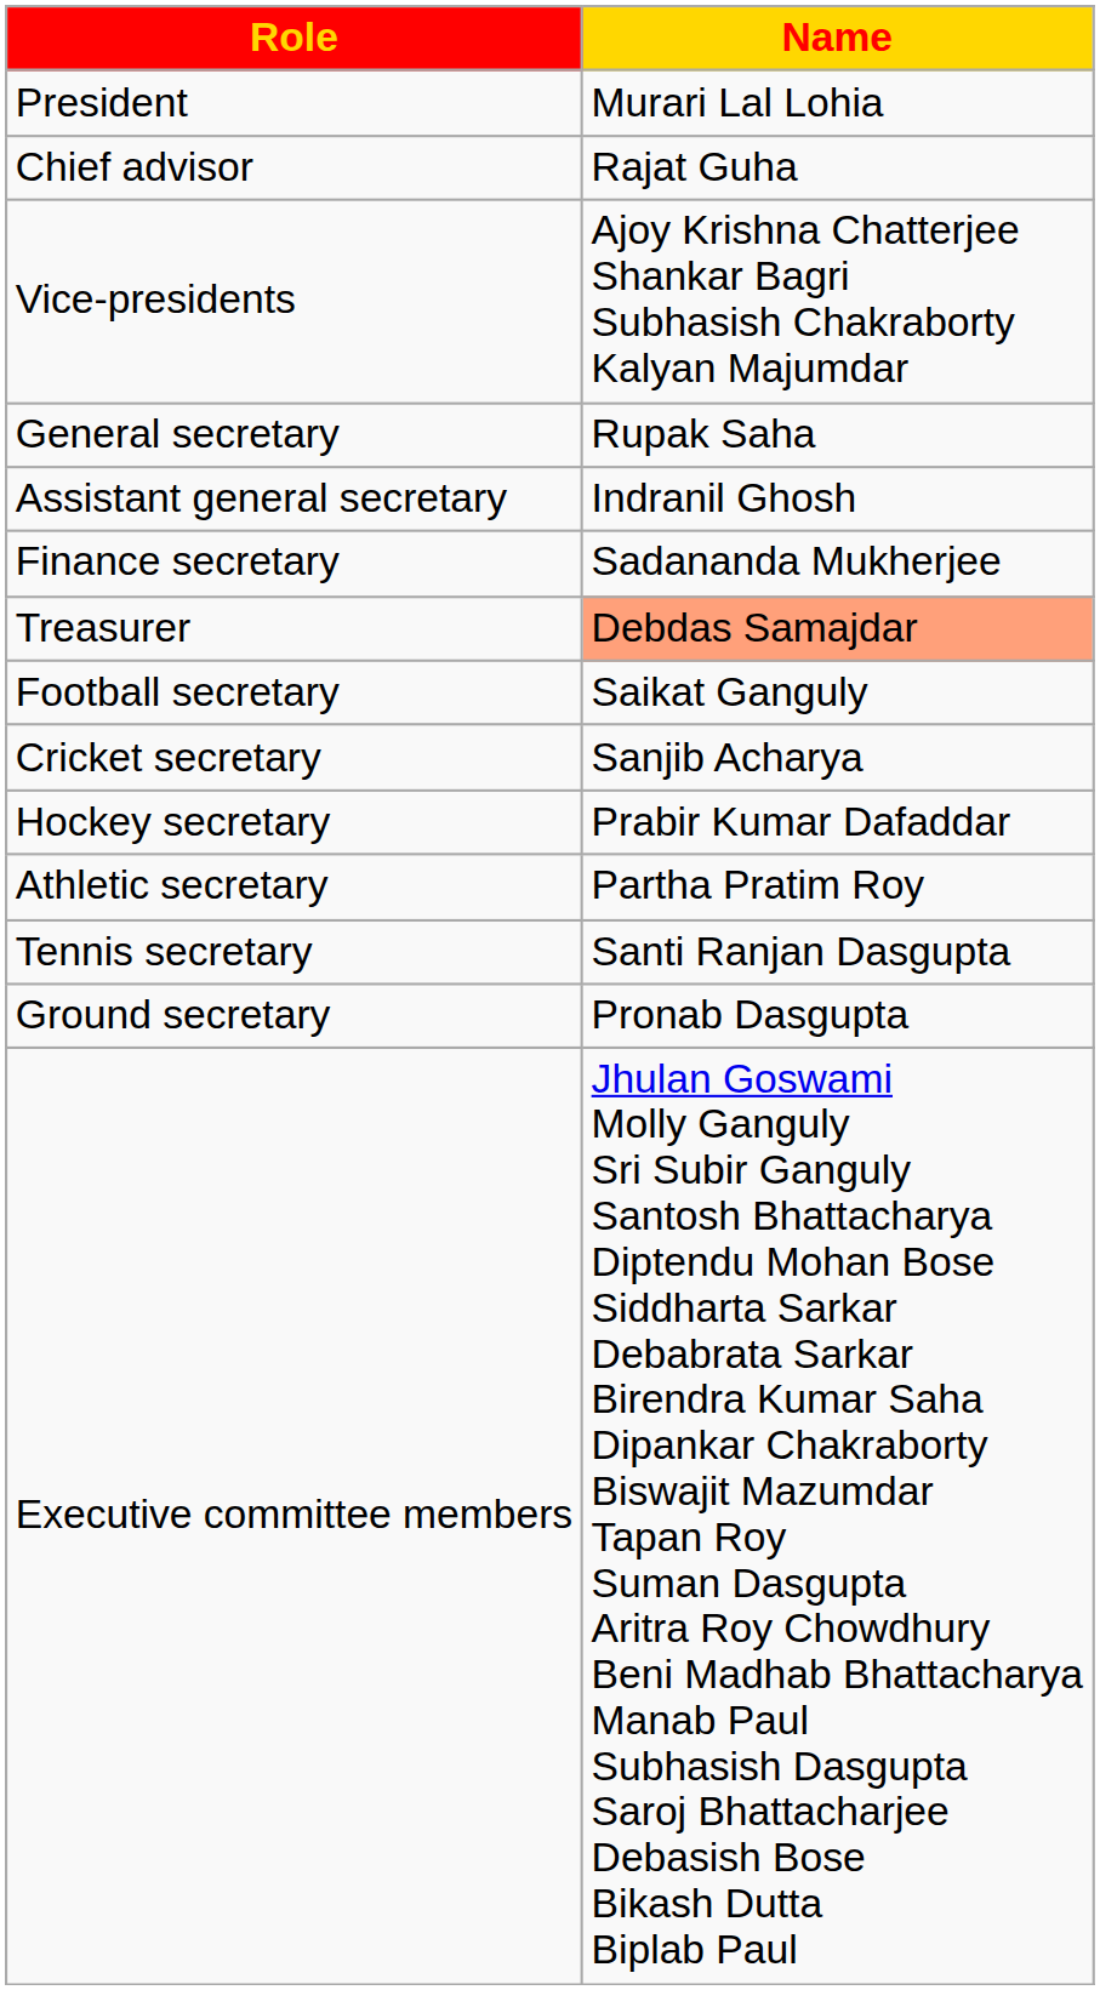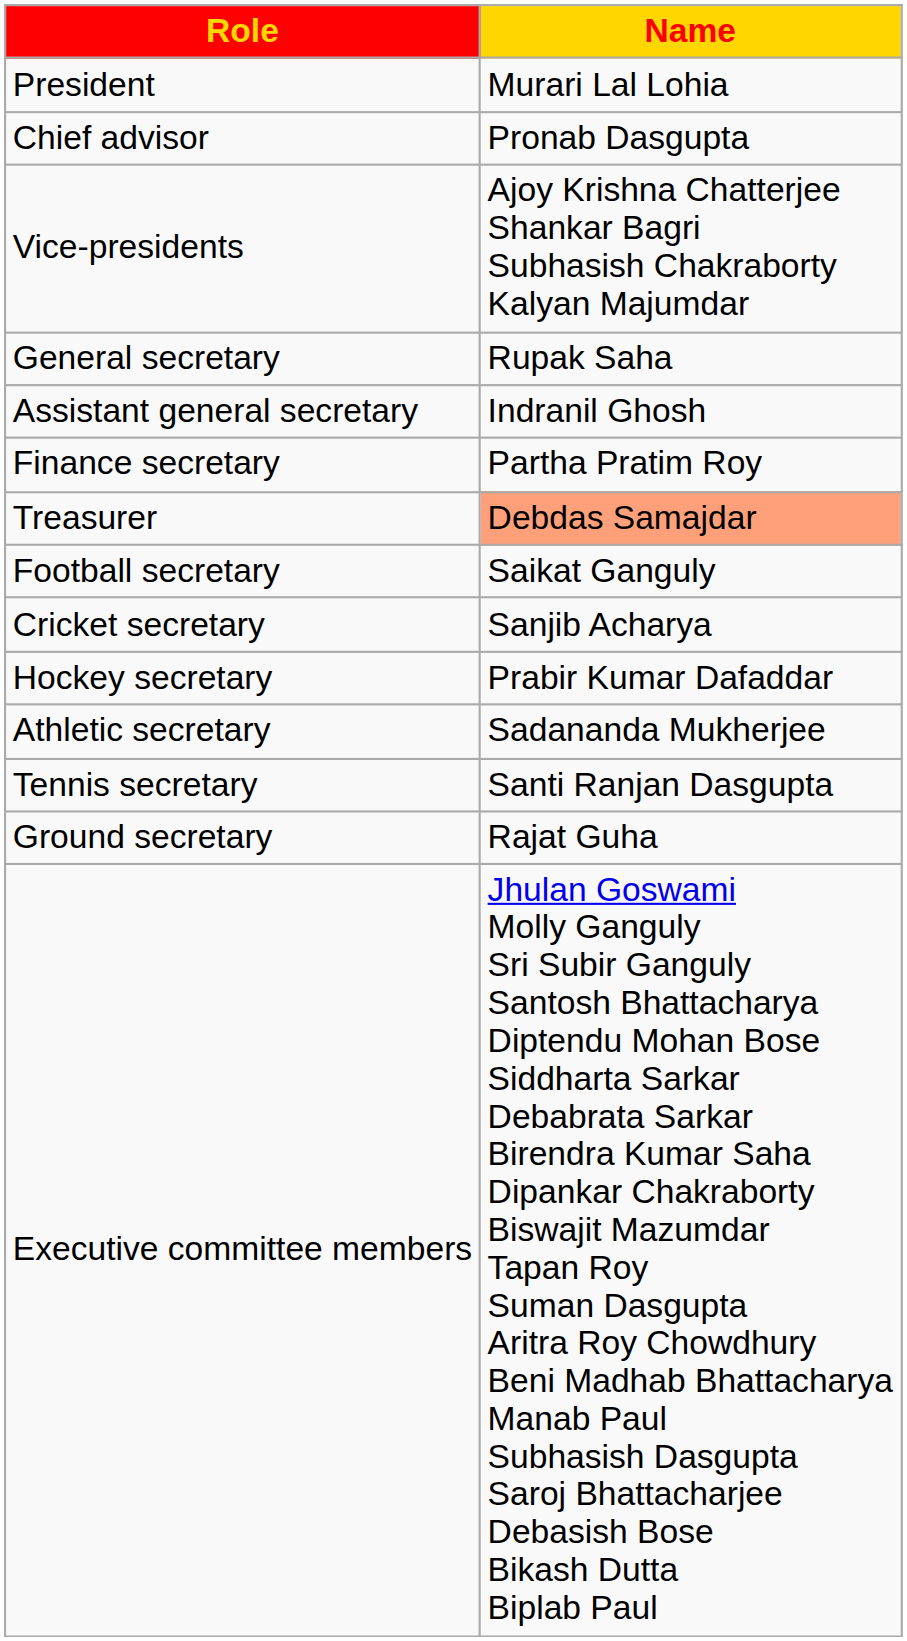Chief advisor | Name: Rajat Guha -> Pronab Dasgupta
Finance secretary | Name: Sadananda Mukherjee -> Partha Pratim Roy
Athletic secretary | Name: Partha Pratim Roy -> Sadananda Mukherjee
Ground secretary | Name: Pronab Dasgupta -> Rajat Guha
